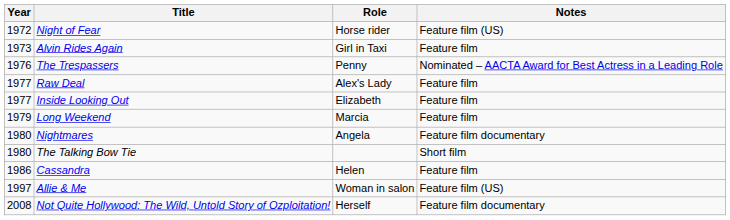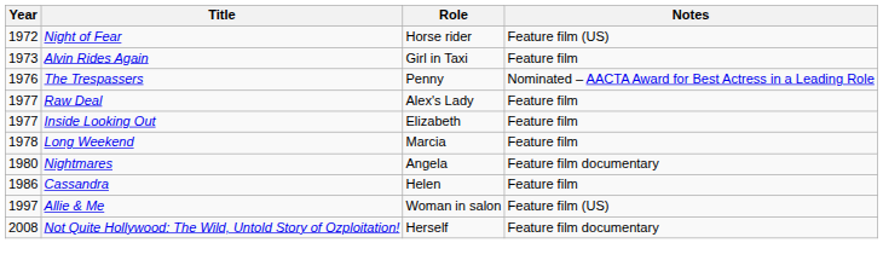Long Weekend | Year: 1979 -> 1978
- row: 1980 | The Talking Bow Tie | Short film
